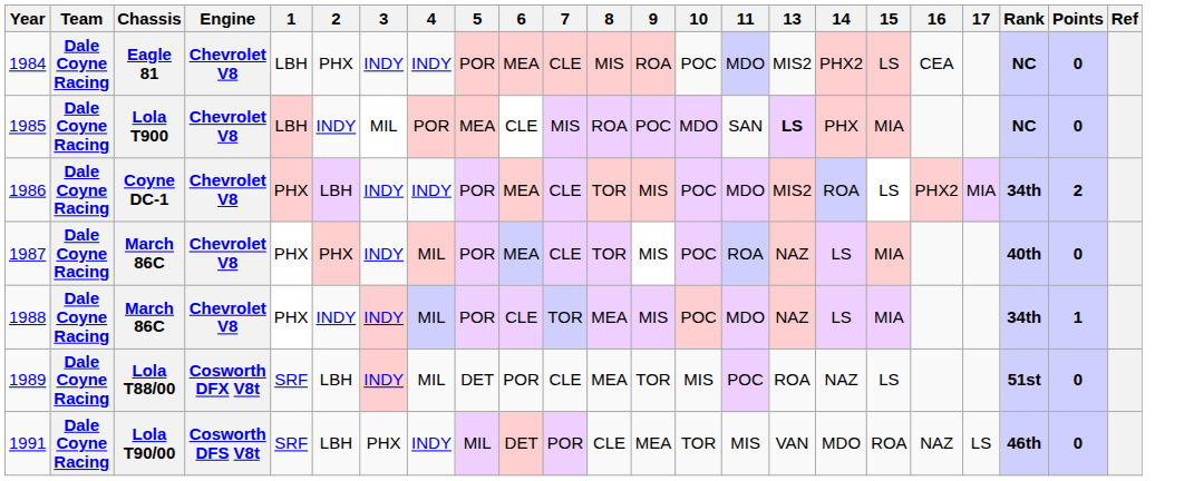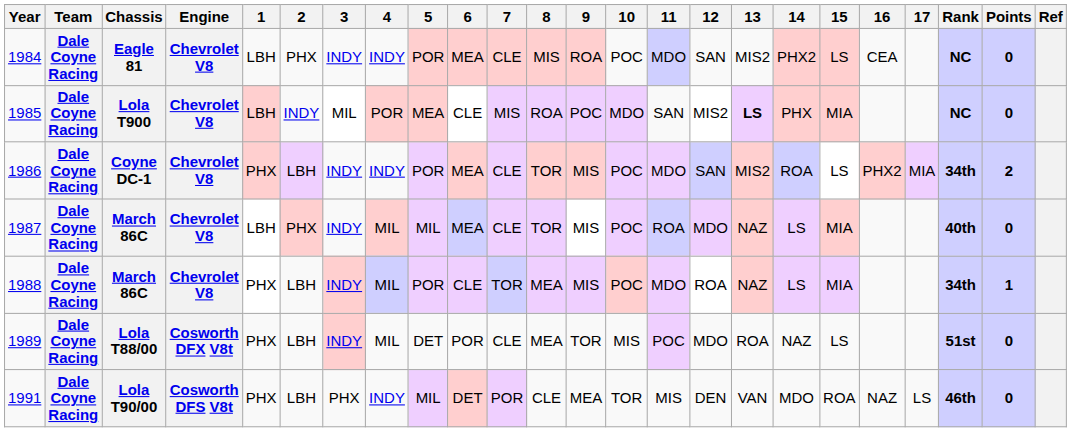+ column: 12 | SAN | MIS2 | SAN | MDO | ROA | MDO | DEN
1987 | 1: PHX -> LBH
1987 | 5: POR -> MIL
1988 | 2: INDY -> LBH
1989 | 1: SRF -> PHX
1991 | 1: SRF -> PHX
